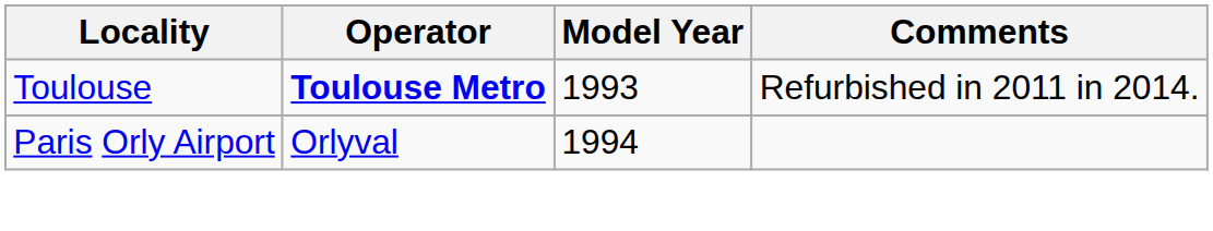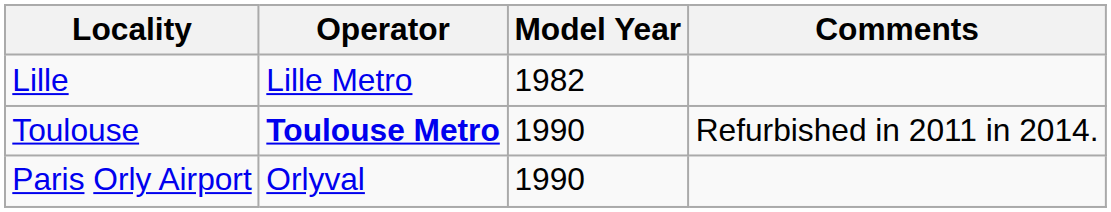+ row: Lille | Lille Metro | 1982
Toulouse | Model Year: 1993 -> 1990
Paris Orly Airport | Model Year: 1994 -> 1990
